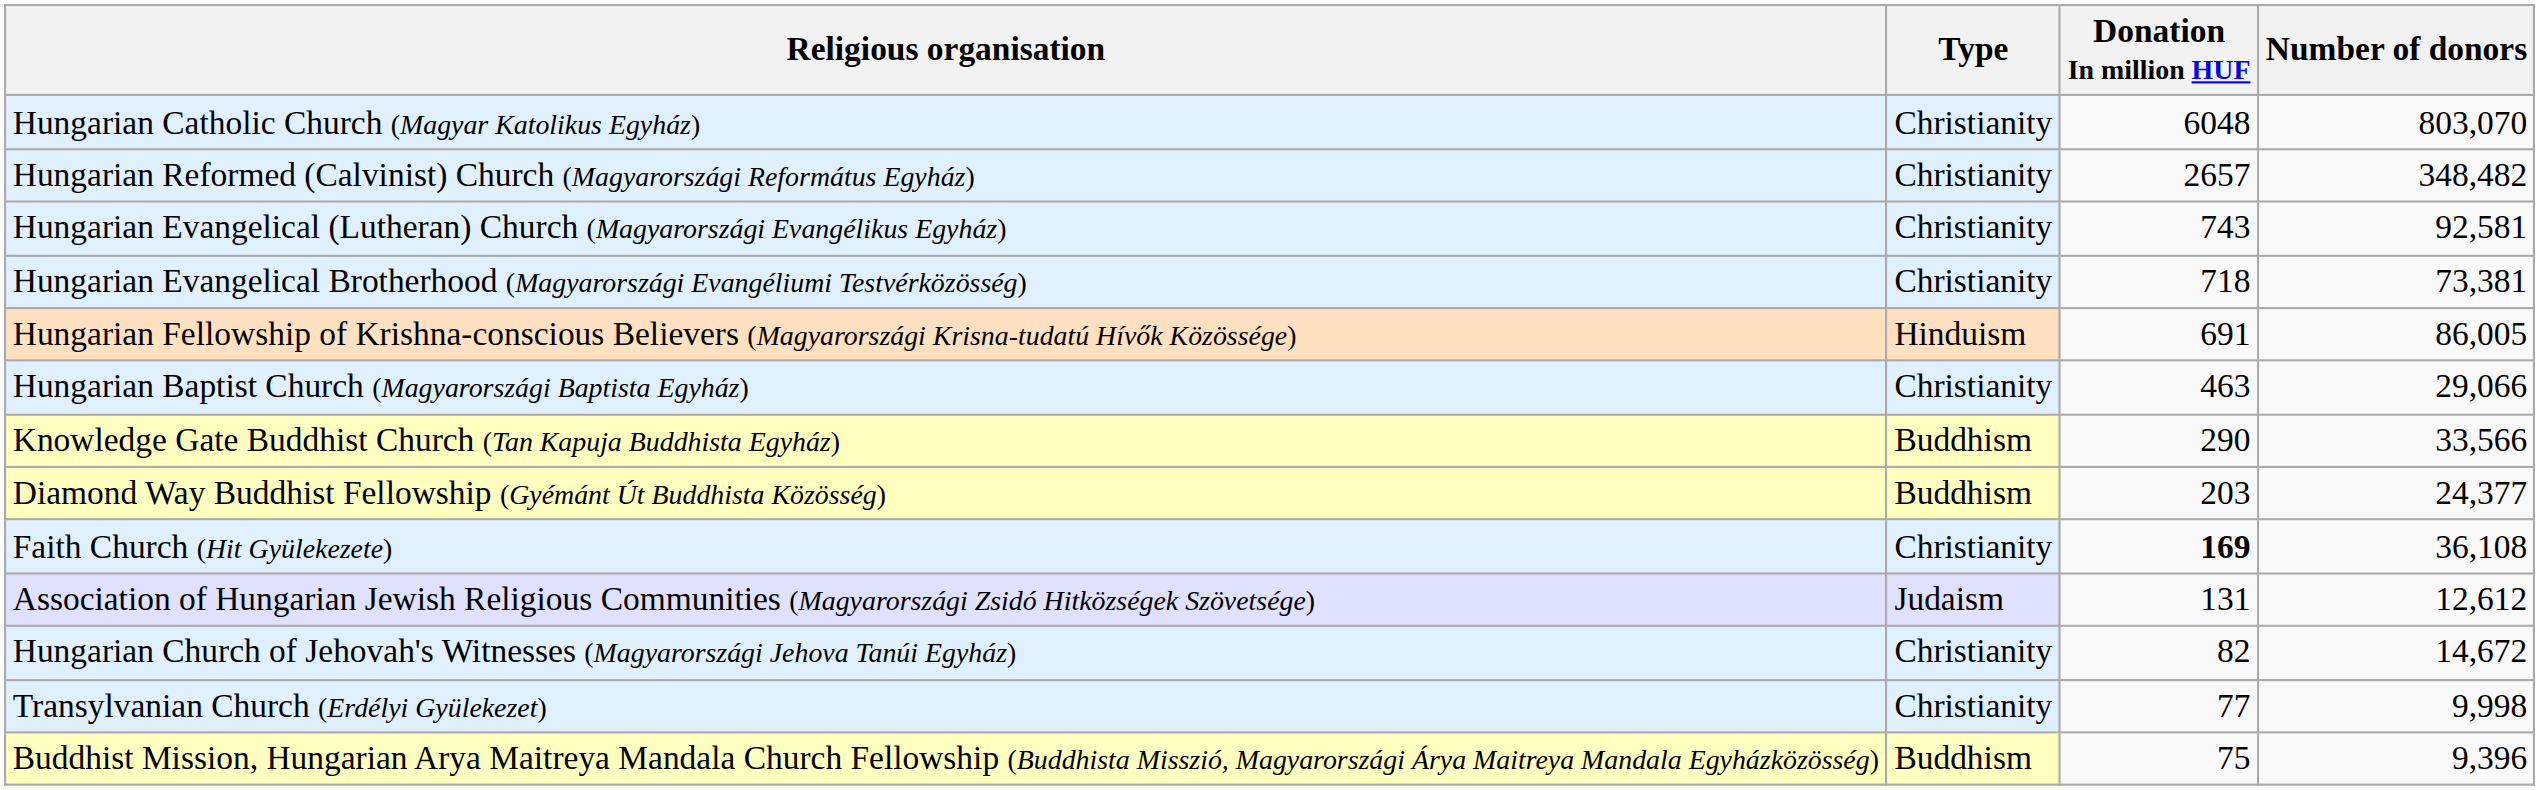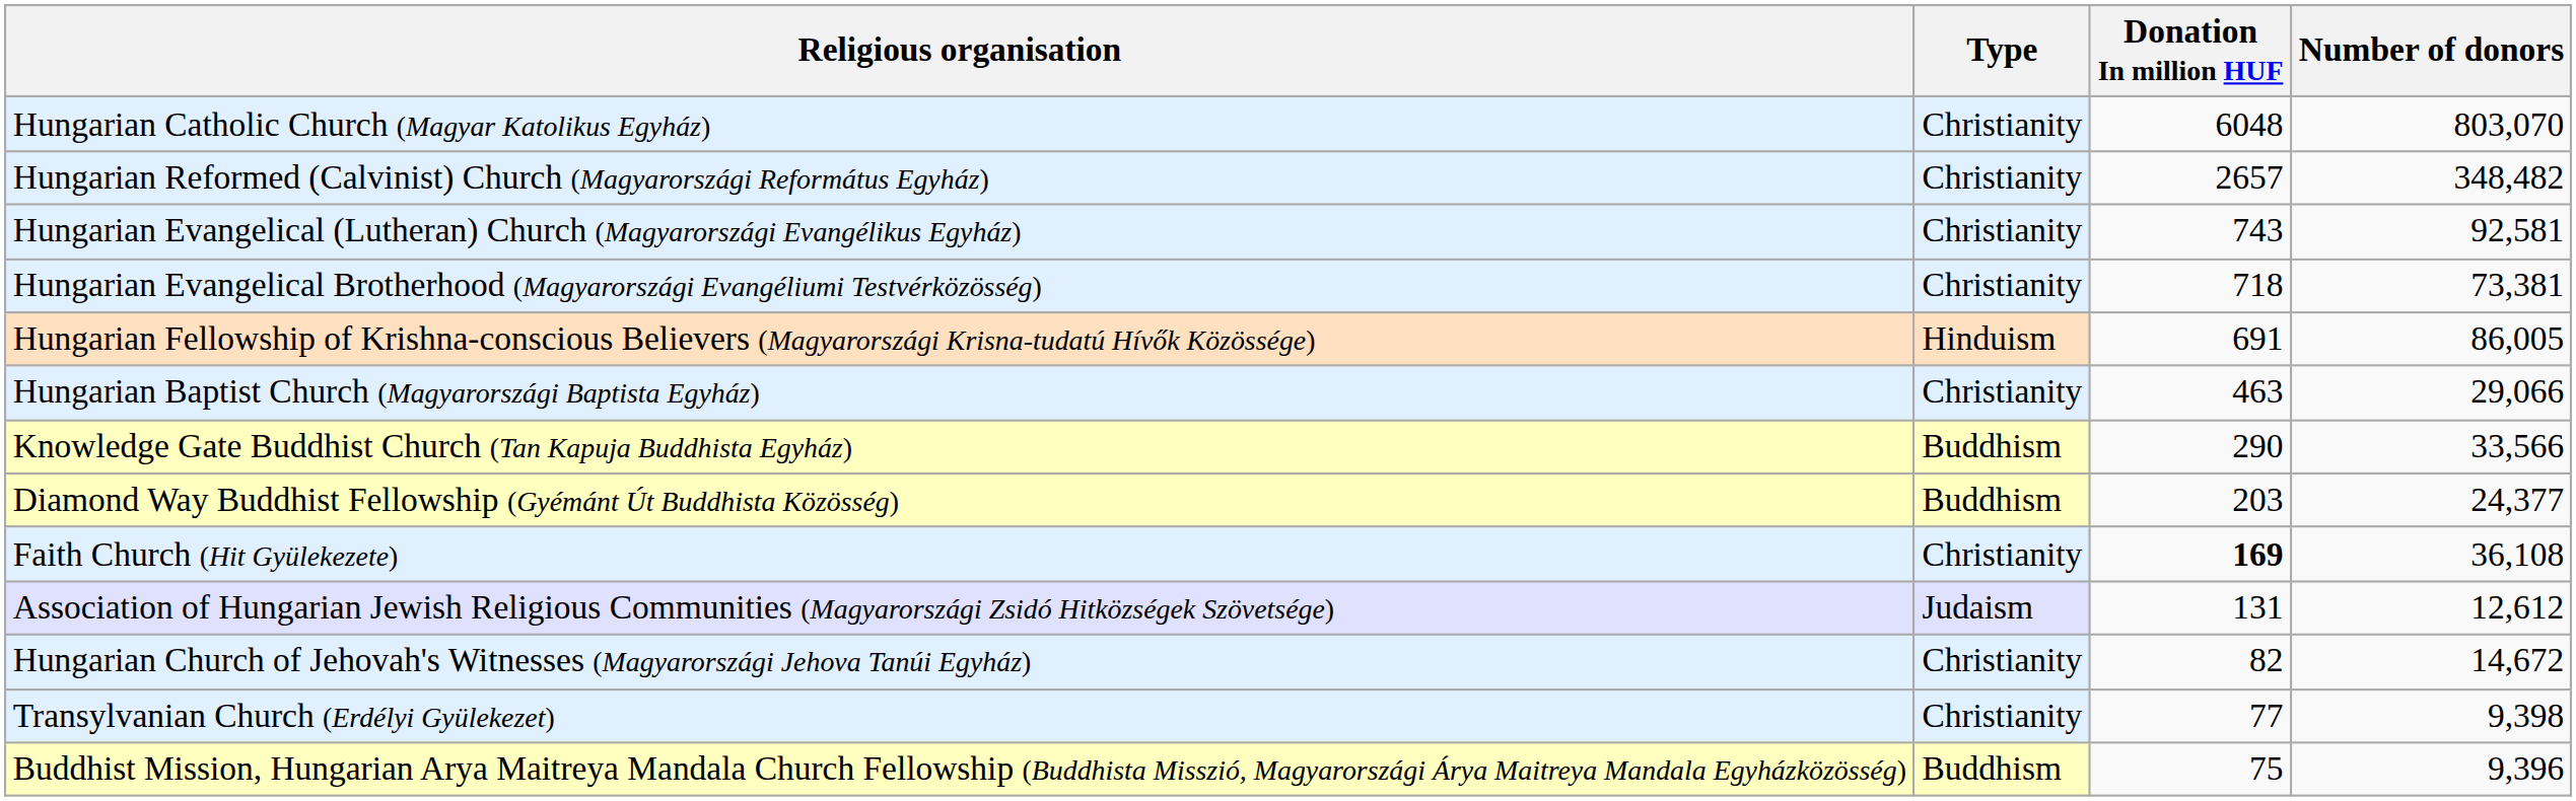Transylvanian Church (Erdélyi Gyülekezet) | Number of donors: 9,998 -> 9,398
